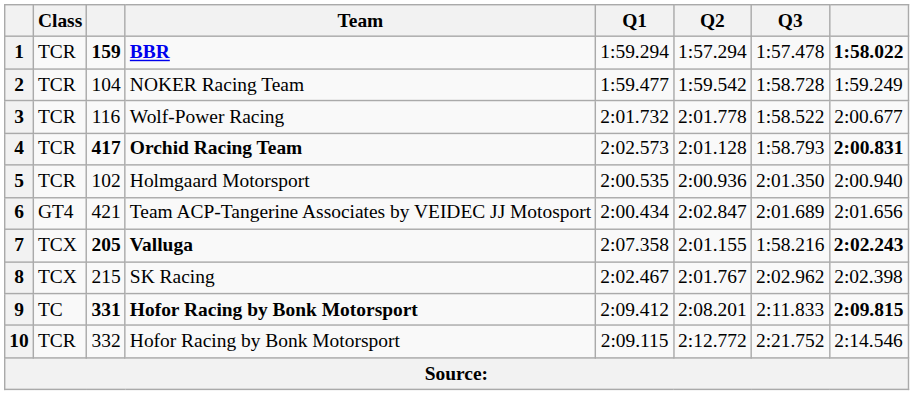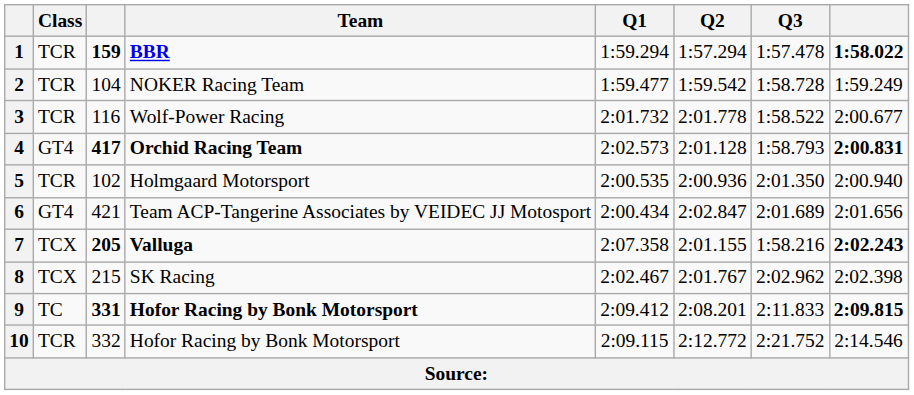4 | Class: TCR -> GT4
